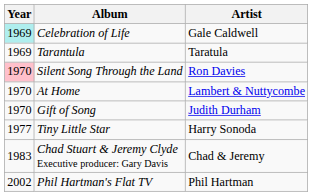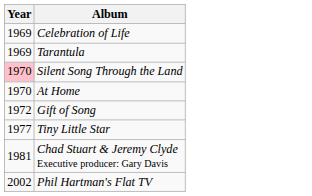- column: Artist | Gale Caldwell | Taratula | Ron Davies | Lambert & Nuttycombe | Judith Durham | Harry Sonoda | Chad & Jeremy | Phil Hartman
Celebration of Life | Year: paleturquoise background -> no background
Gift of Song | Year: 1970 -> 1972
Chad Stuart & Jeremy Clyde Executive producer: Gary Davis | Year: 1983 -> 1981
